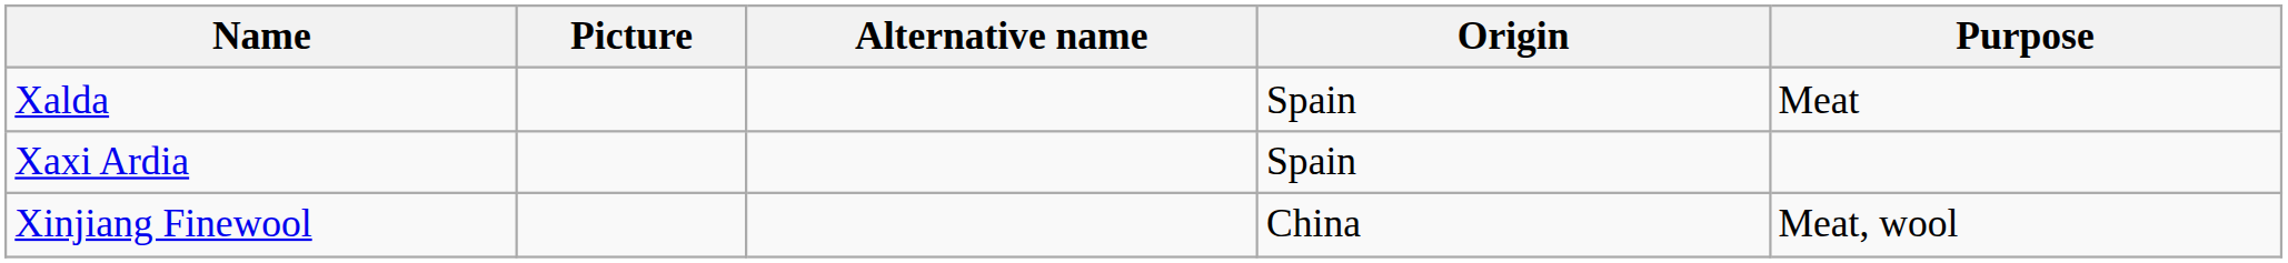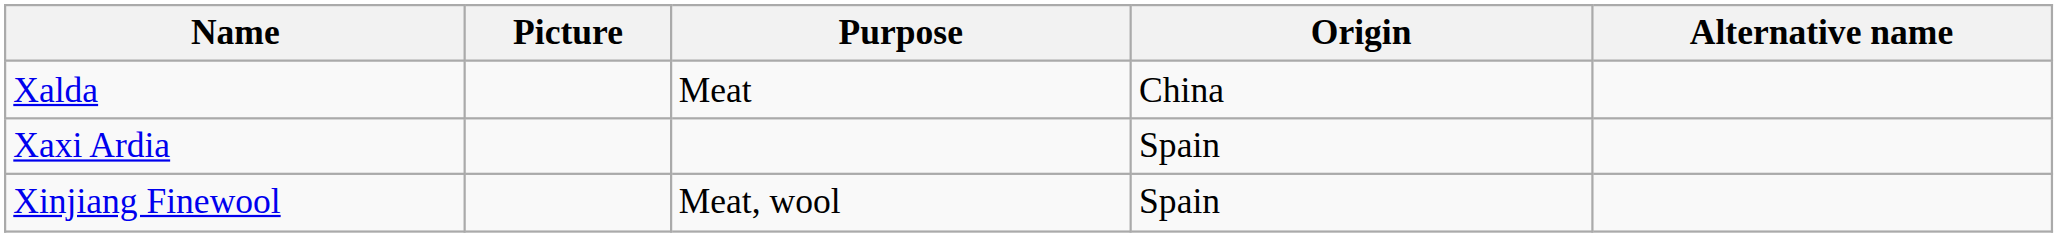columns swapped: Alternative name <-> Purpose
Xalda | Origin: Spain -> China
Xinjiang Finewool | Origin: China -> Spain
